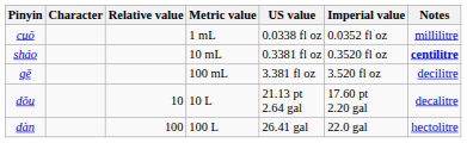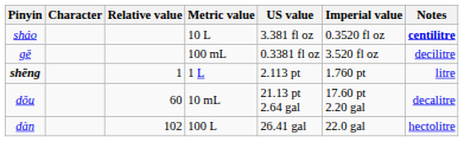- row: cuō | 1 mL | 0.0338 fl oz | 0.0352 fl oz | millilitre
sháo | Metric value: 10 mL -> 10 L
sháo | US value: 0.3381 fl oz -> 3.381 fl oz
gě | US value: 3.381 fl oz -> 0.3381 fl oz
+ row: shēng | 1 | 1 L | 2.113 pt | 1.760 pt | litre
dǒu | Relative value: 10 -> 60
dǒu | Metric value: 10 L -> 10 mL
dàn | Relative value: 100 -> 102
